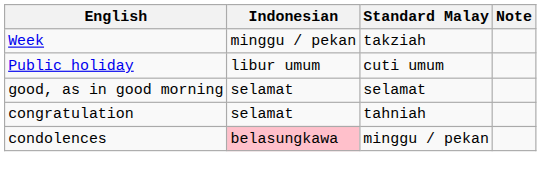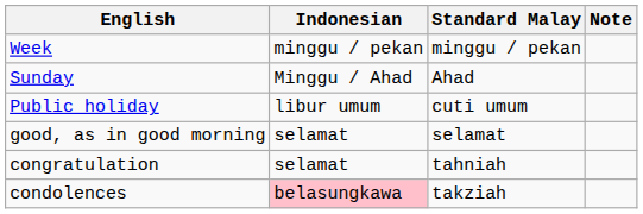Week | Standard Malay: takziah -> minggu / pekan
+ row: Sunday | Minggu / Ahad | Ahad
condolences | Standard Malay: minggu / pekan -> takziah
